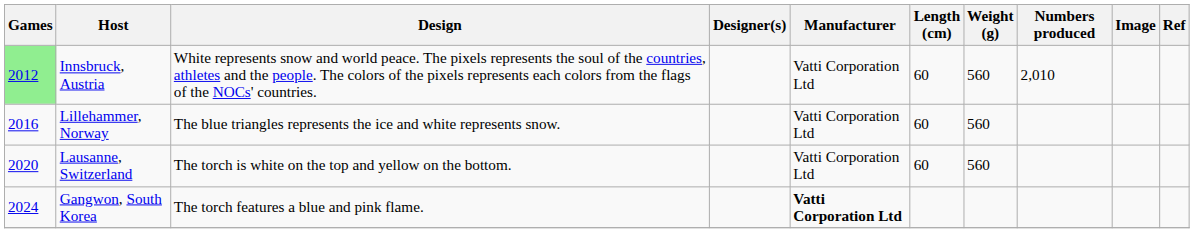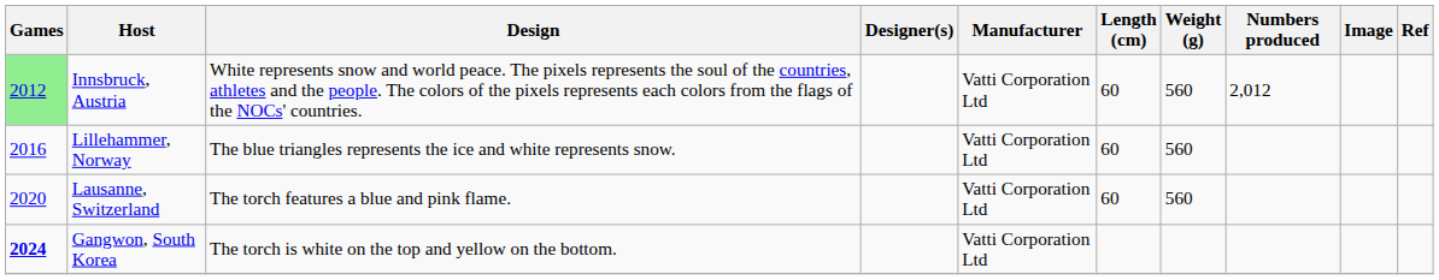Innsbruck, Austria | Numbers produced: 2,010 -> 2,012
Lausanne, Switzerland | Design: The torch is white on the top and yellow on the bottom. -> The torch features a blue and pink flame.
Gangwon, South Korea | Games: normal -> bold
Gangwon, South Korea | Design: The torch features a blue and pink flame. -> The torch is white on the top and yellow on the bottom.
Gangwon, South Korea | Manufacturer: bold -> normal
